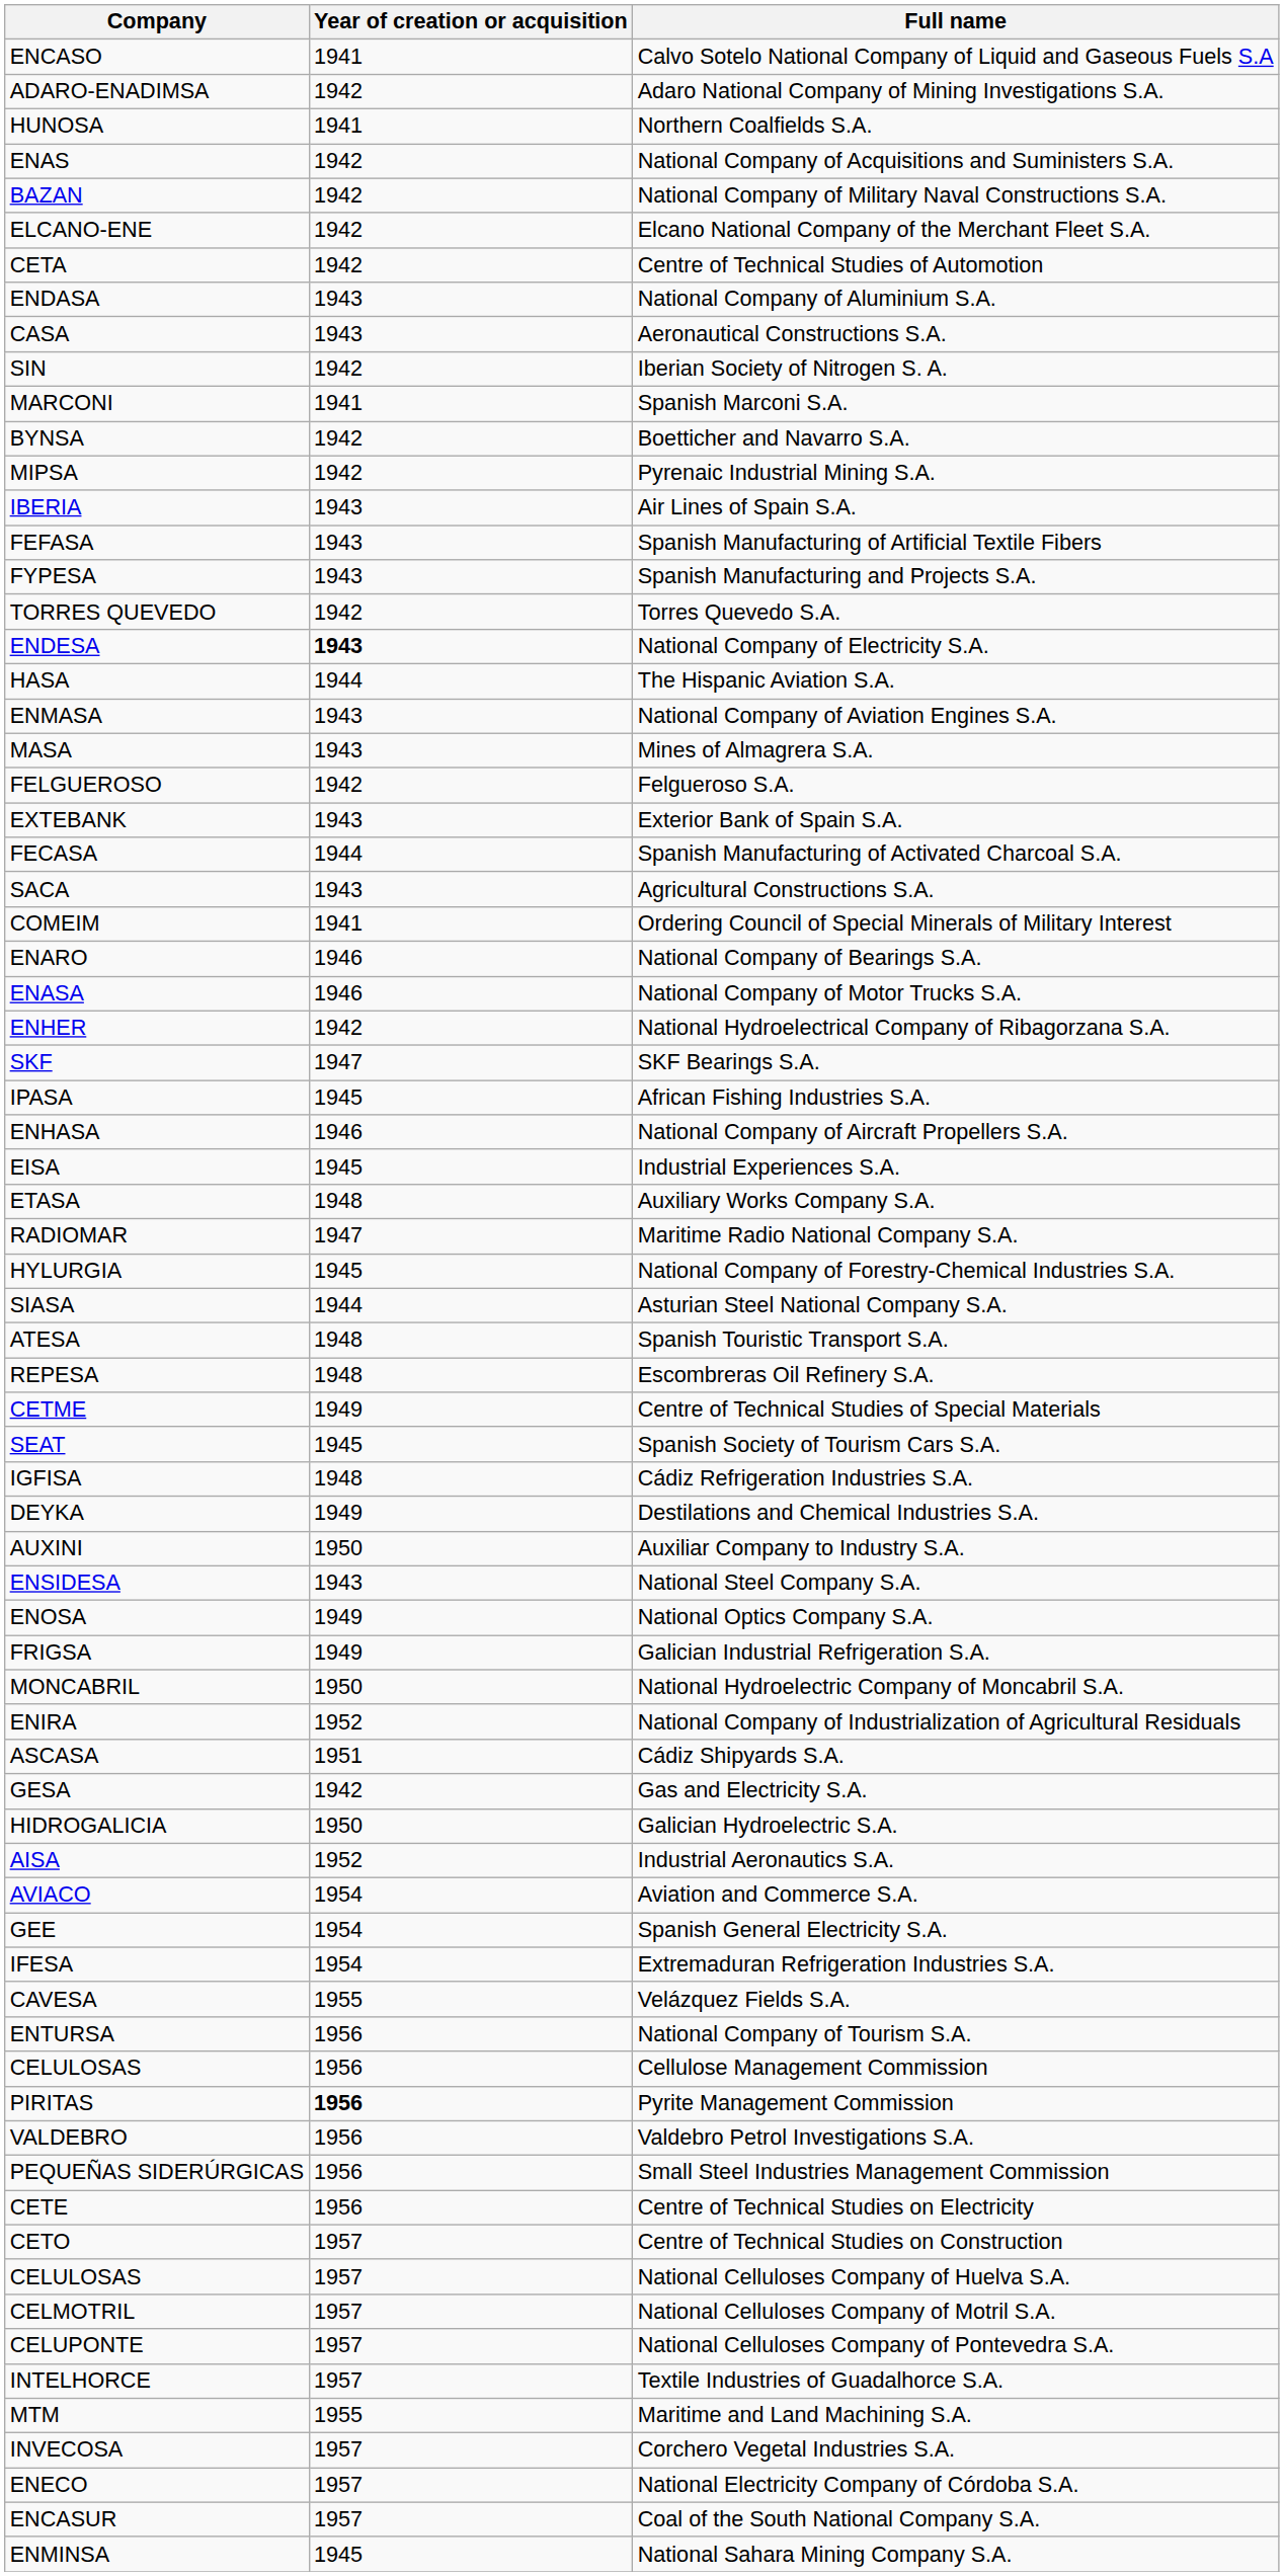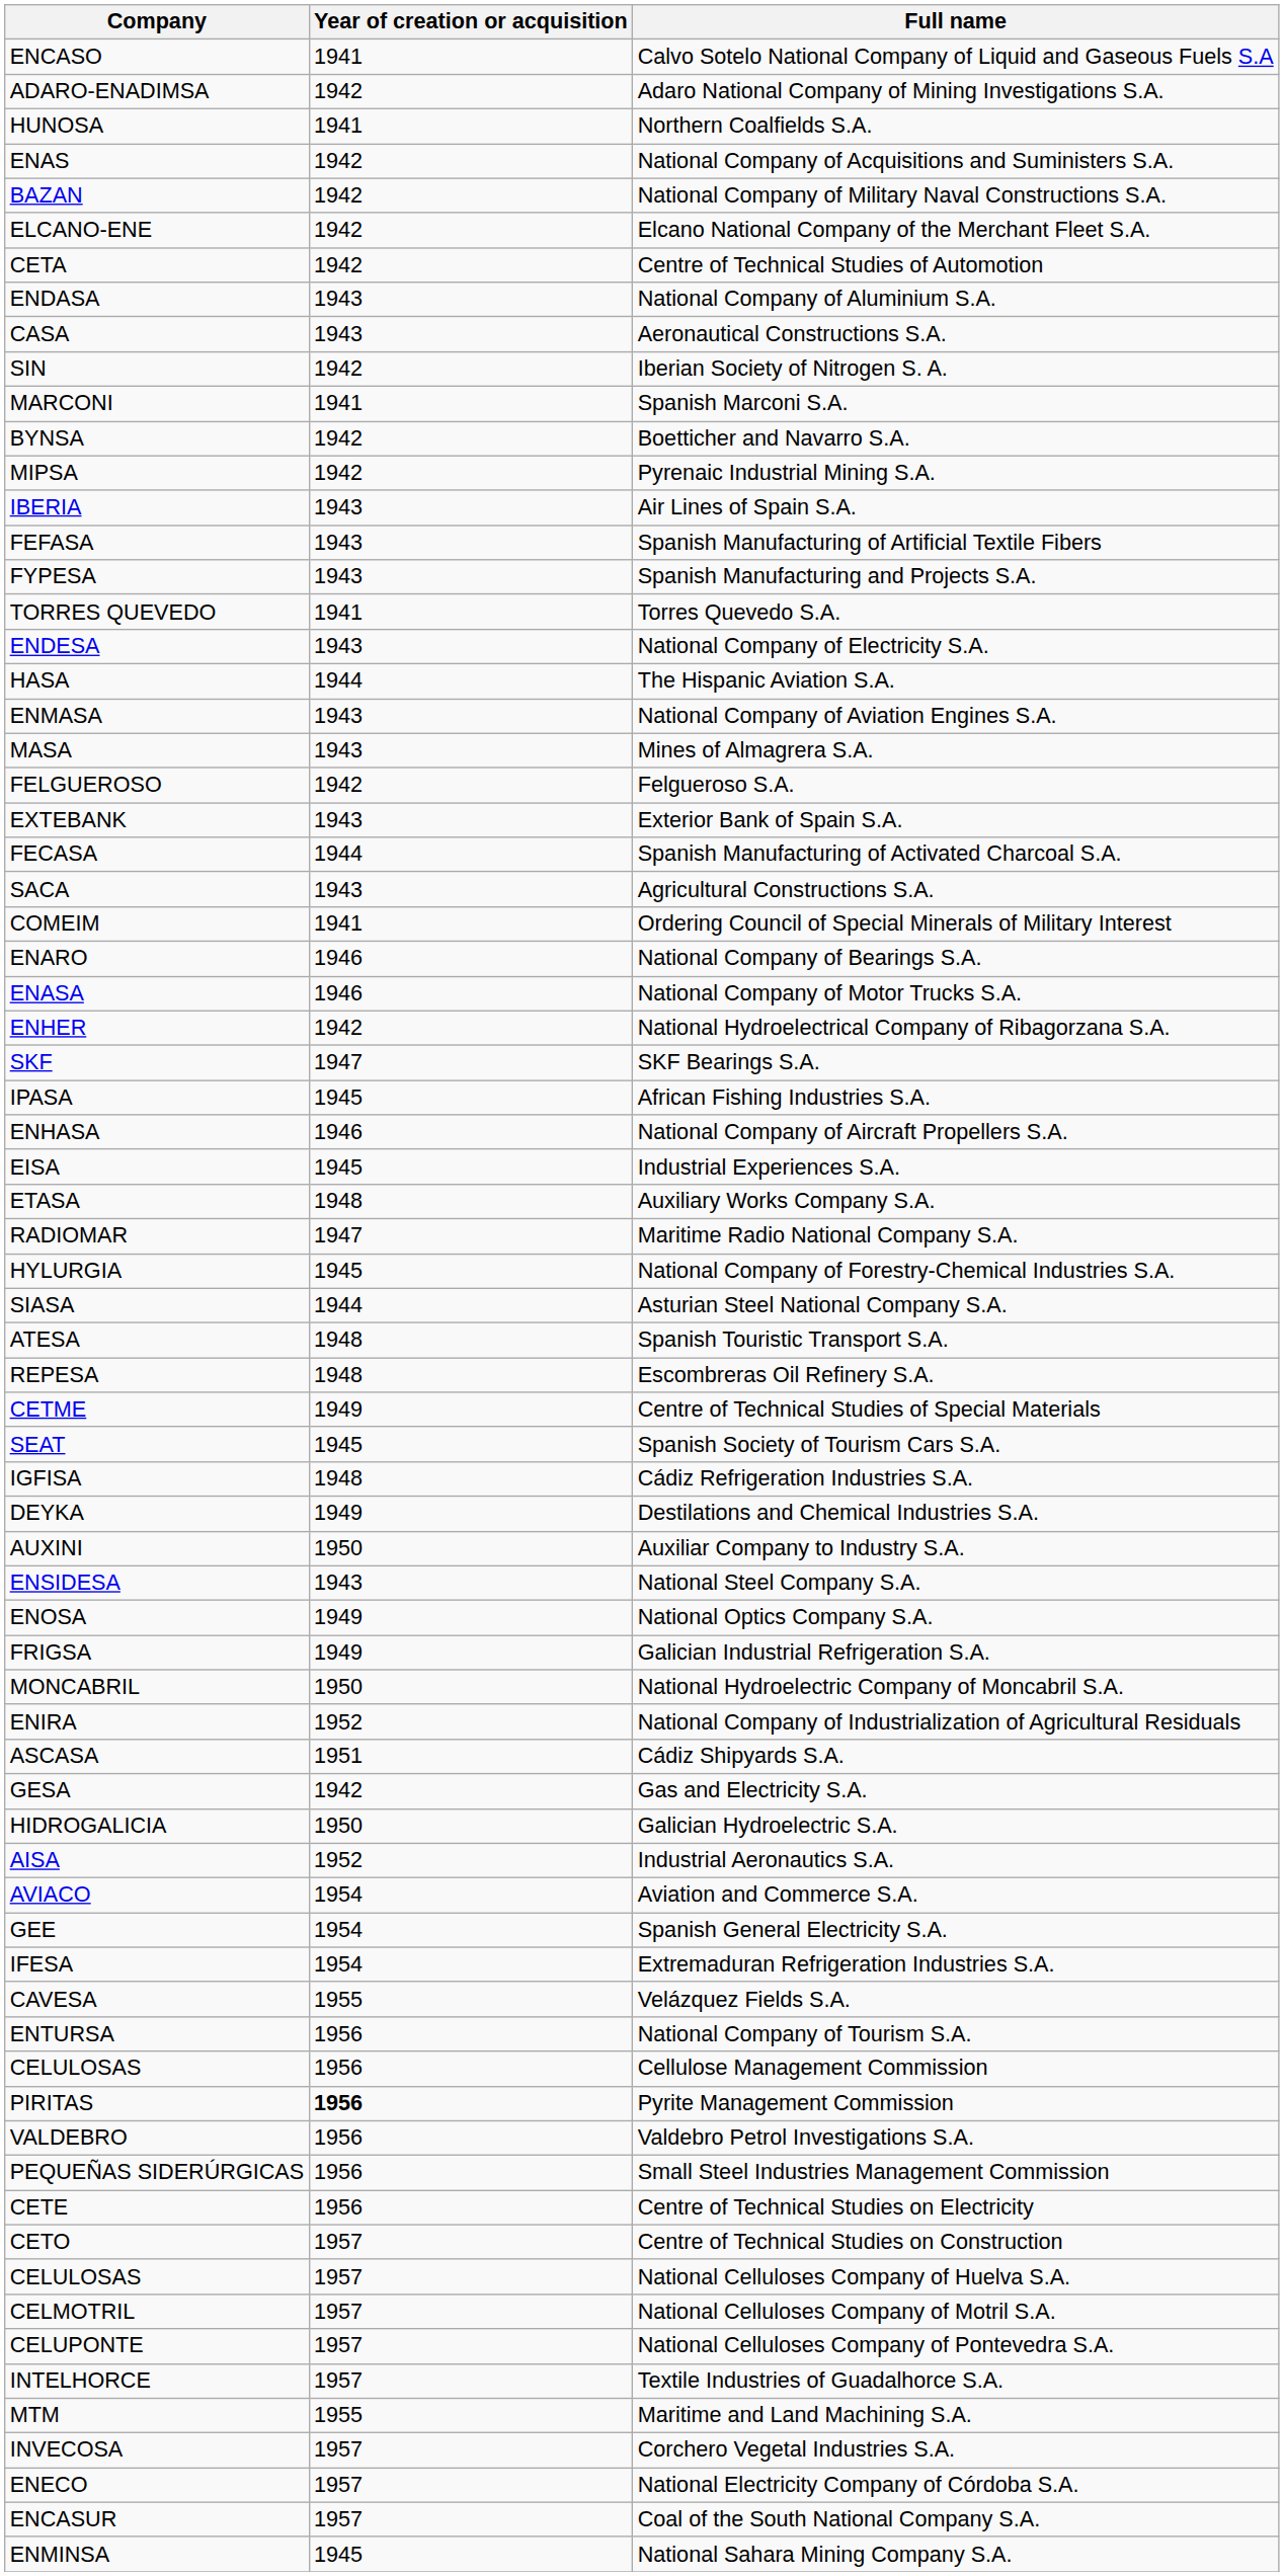Torres Quevedo S.A. | Year of creation or acquisition: 1942 -> 1941
National Company of Electricity S.A. | Year of creation or acquisition: bold -> normal
